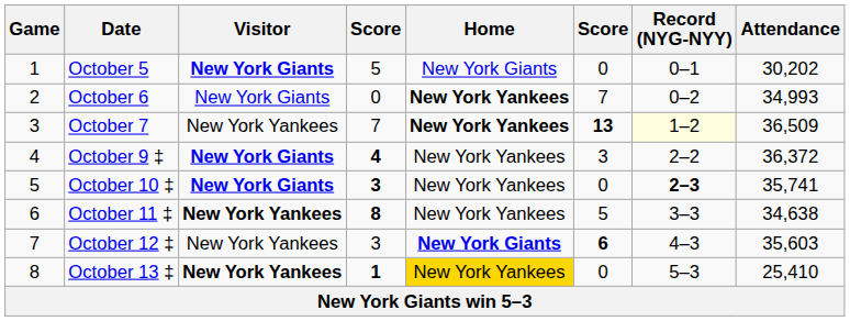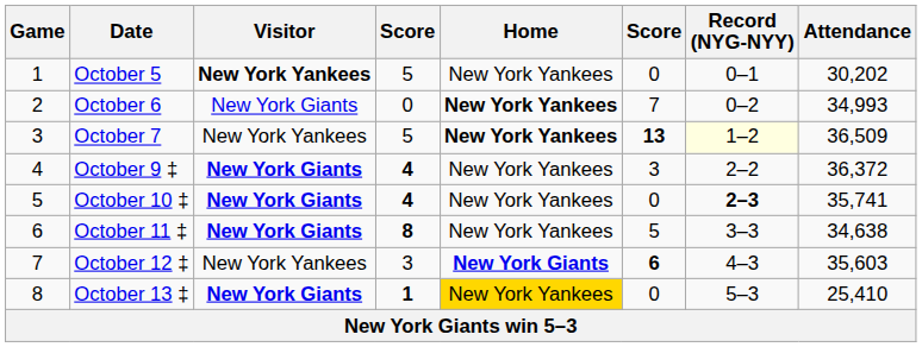October 5 | Visitor: New York Giants -> New York Yankees
October 5 | Home: New York Giants -> New York Yankees
October 7 | column 4: 7 -> 5
October 10 ‡ | column 4: 3 -> 4
October 11 ‡ | Visitor: New York Yankees -> New York Giants
October 13 ‡ | Visitor: New York Yankees -> New York Giants
